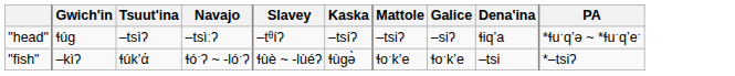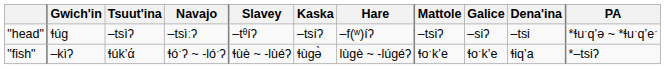+ column: Hare | –f(ʷ)íʔ | lùgè ~ -lúgéʔ
"head" | Dena'ina: ɬiqʼa -> –tsi
"fish" | Dena'ina: –tsi -> ɬiqʼa
